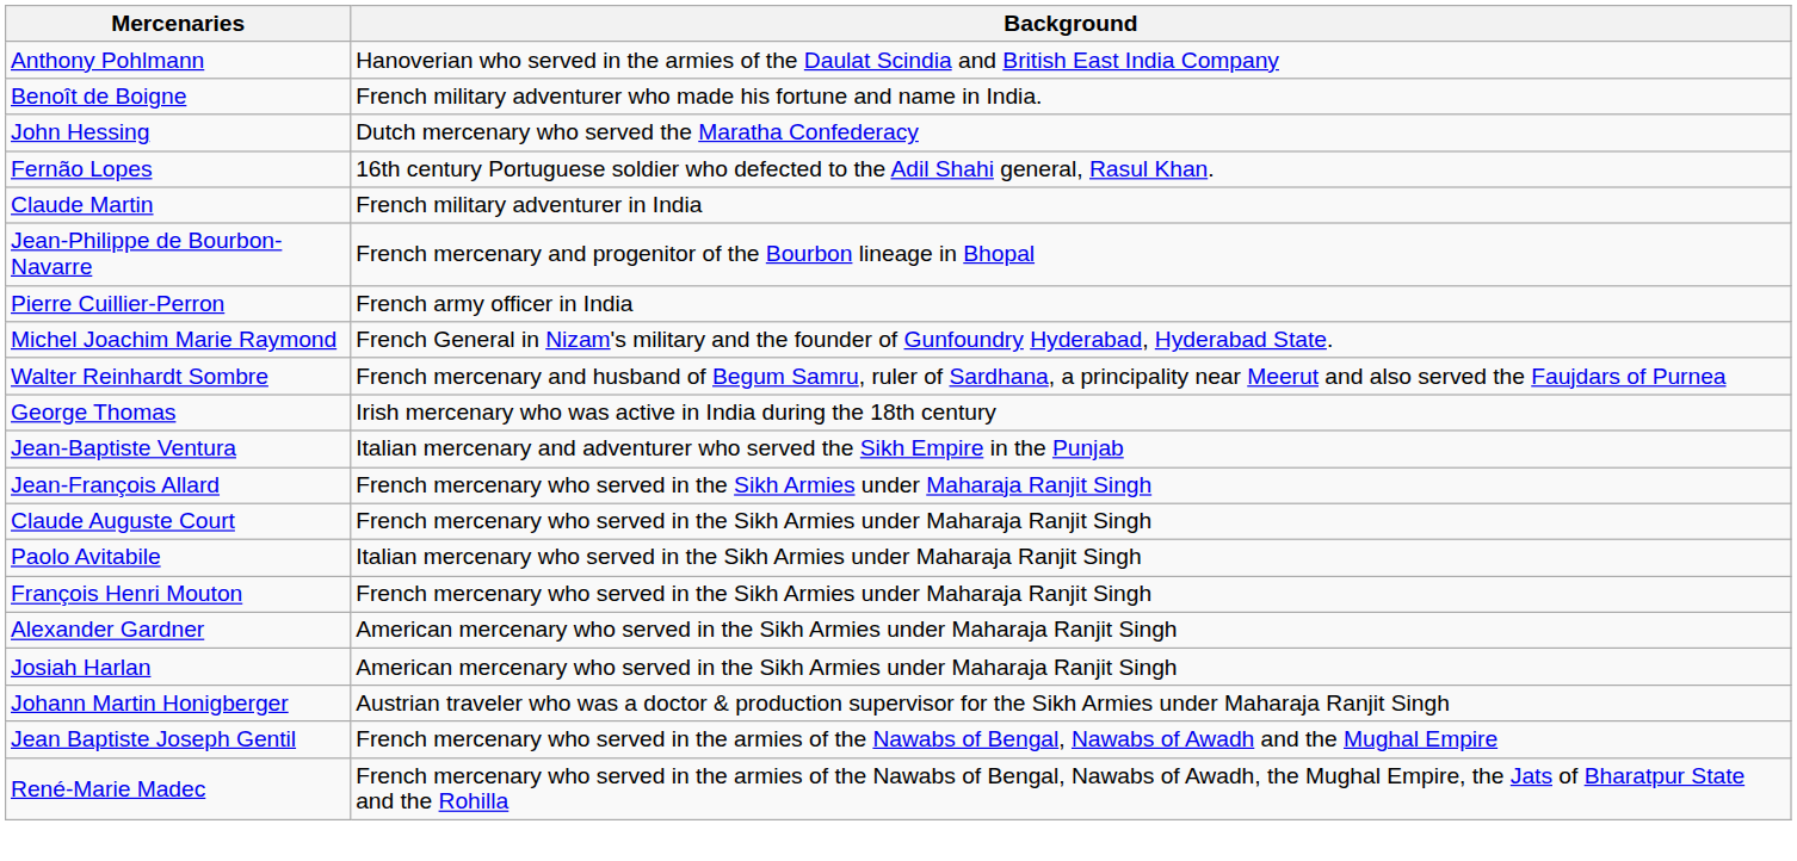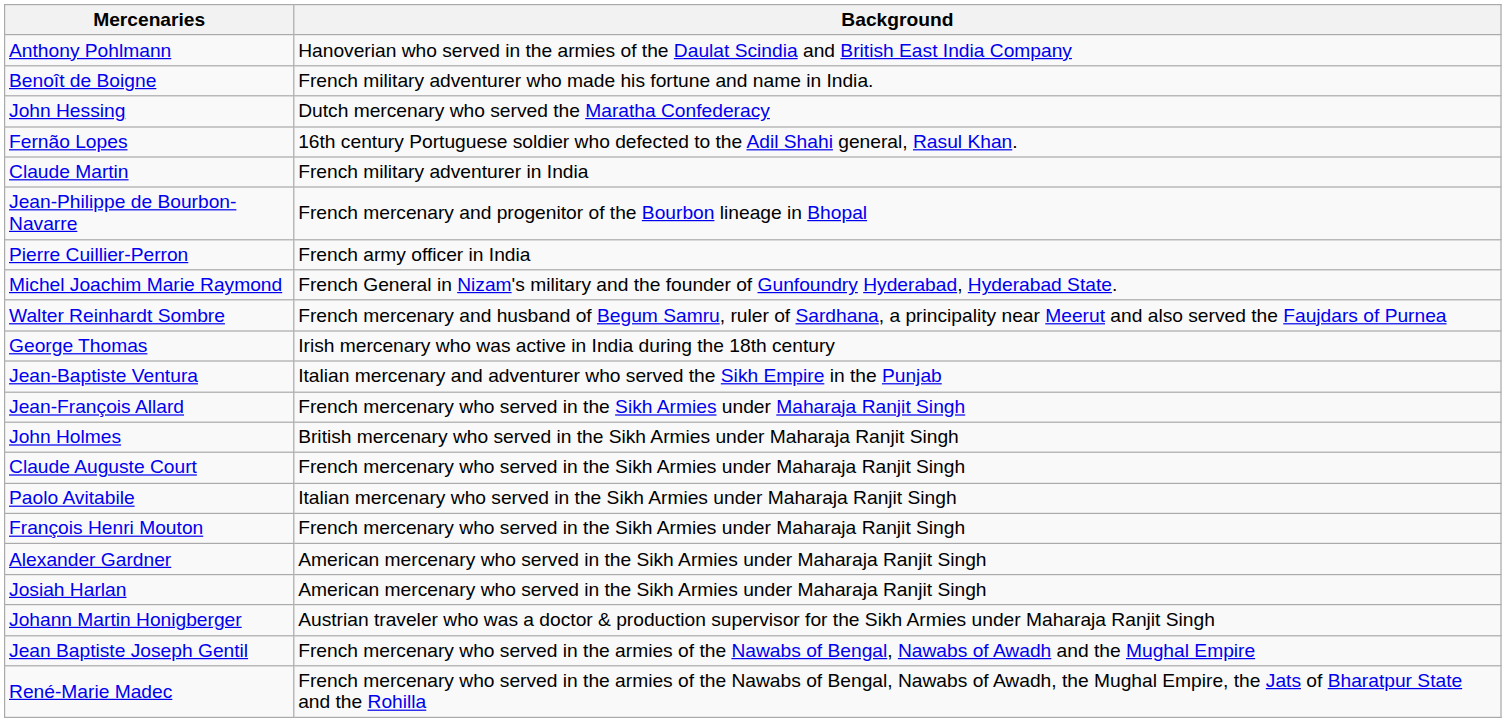+ row: John Holmes | British mercenary who served in the Sikh Armies under Maharaja Ranjit Singh
